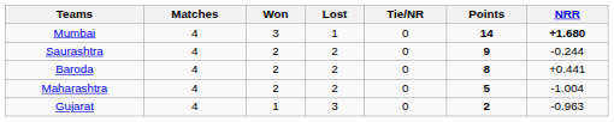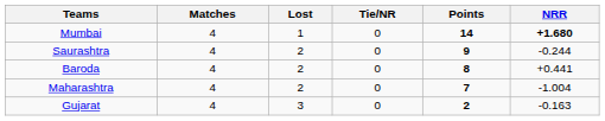- column: Won | 3 | 2 | 2 | 2 | 1
Maharashtra | Points: 5 -> 7
Gujarat | NRR: -0.963 -> -0.163
